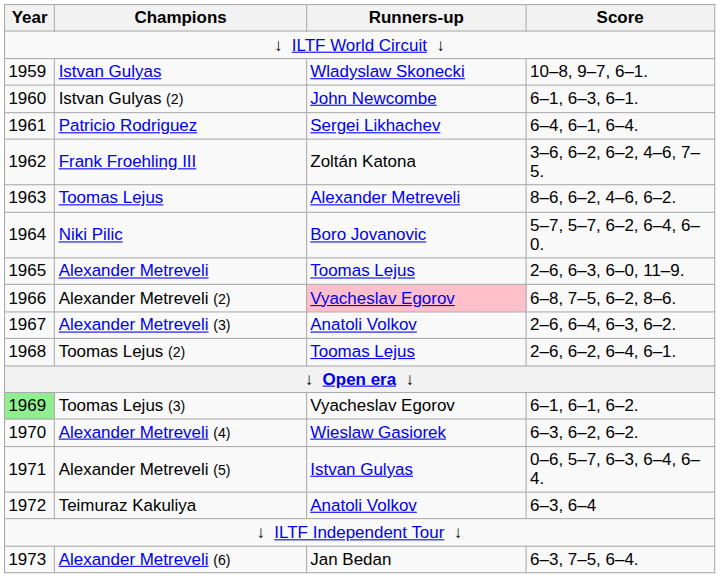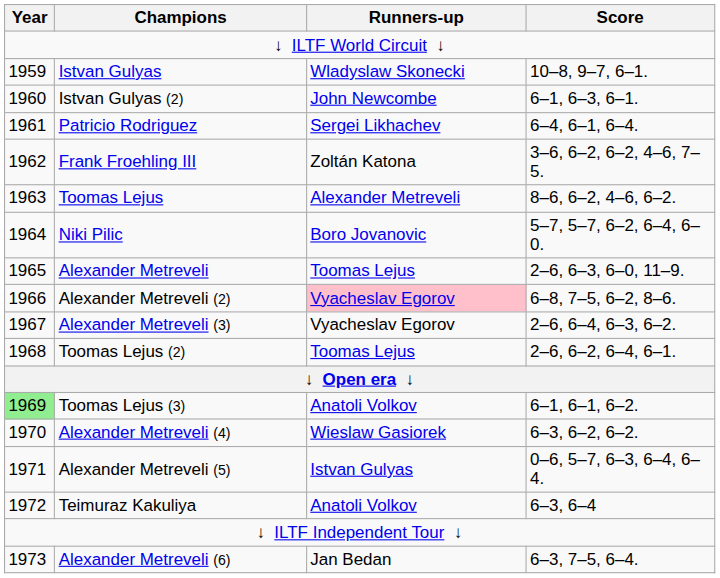Alexander Metreveli (3) | Runners-up: Anatoli Volkov -> Vyacheslav Egorov
Toomas Lejus (3) | Runners-up: Vyacheslav Egorov -> Anatoli Volkov
